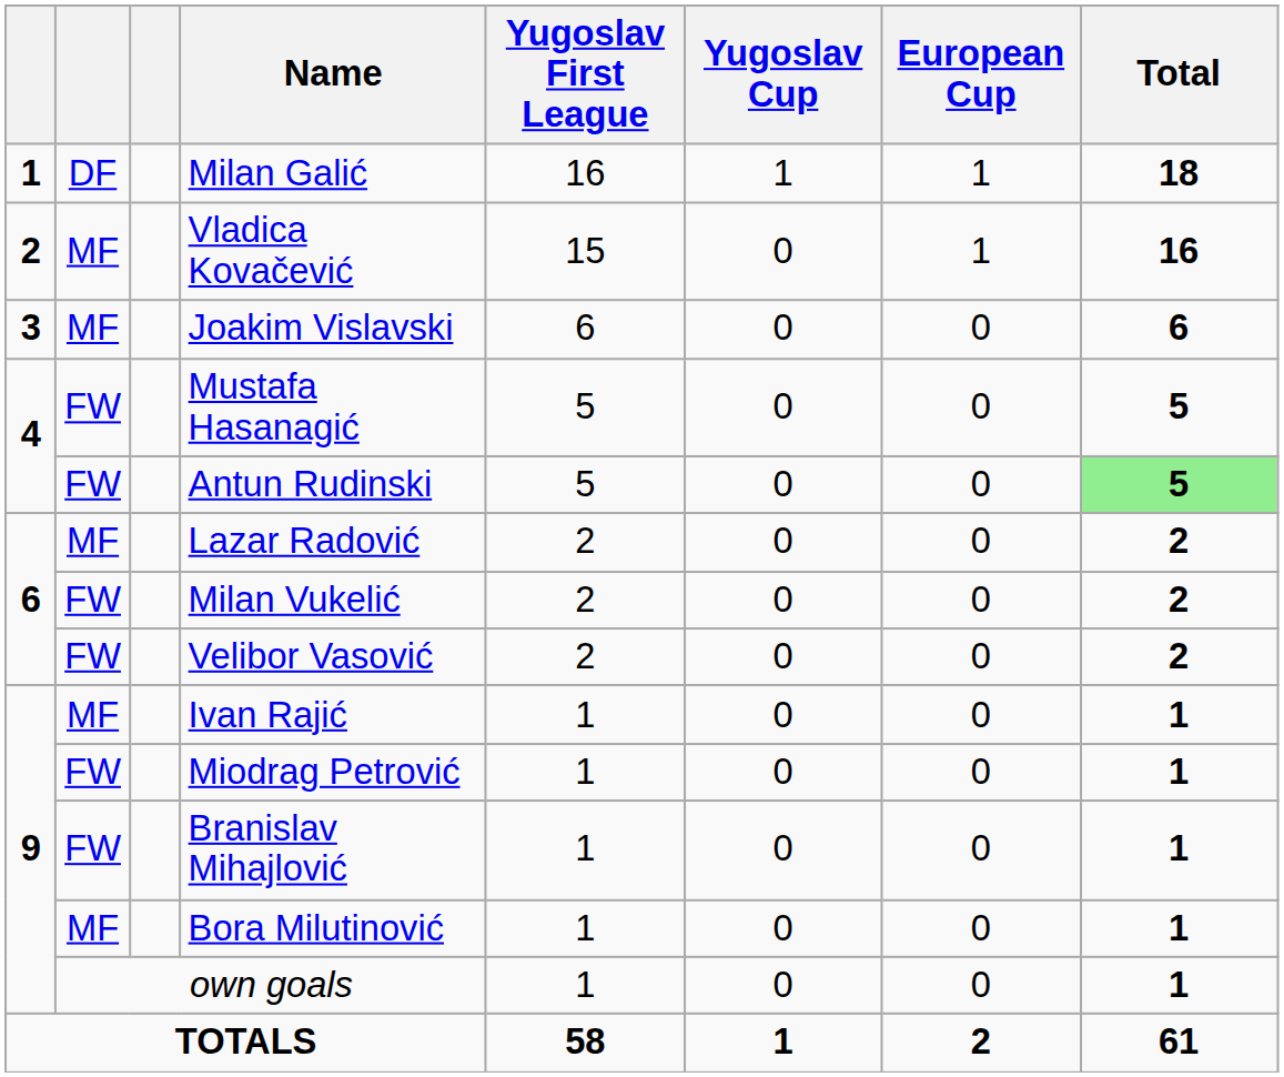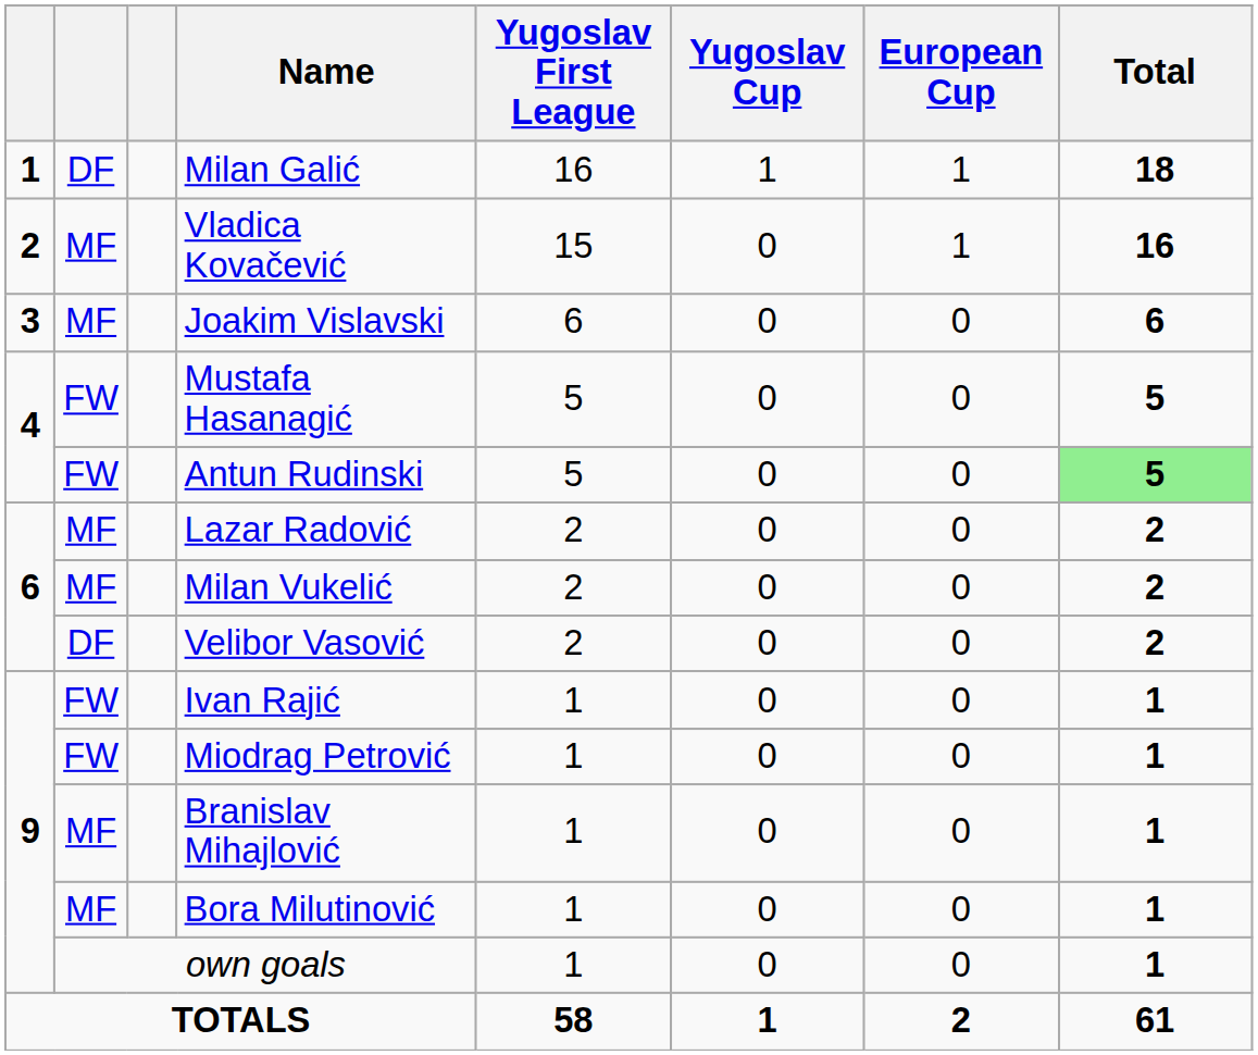Milan Vukelić | column 2: FW -> MF
Velibor Vasović | column 2: FW -> DF
Ivan Rajić | column 2: MF -> FW
Branislav Mihajlović | column 2: FW -> MF
